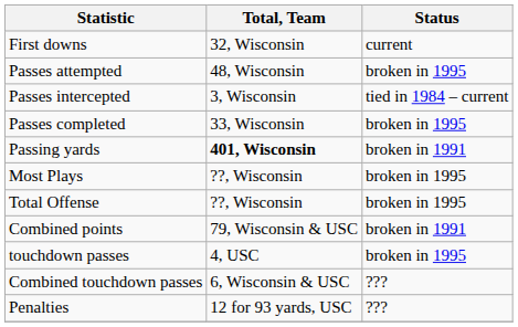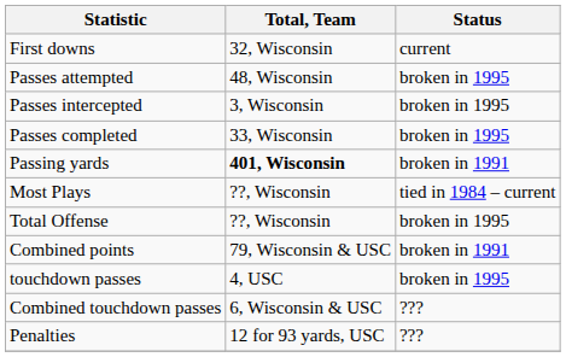Passes intercepted | Status: tied in 1984 – current -> broken in 1995
Most Plays | Status: broken in 1995 -> tied in 1984 – current
